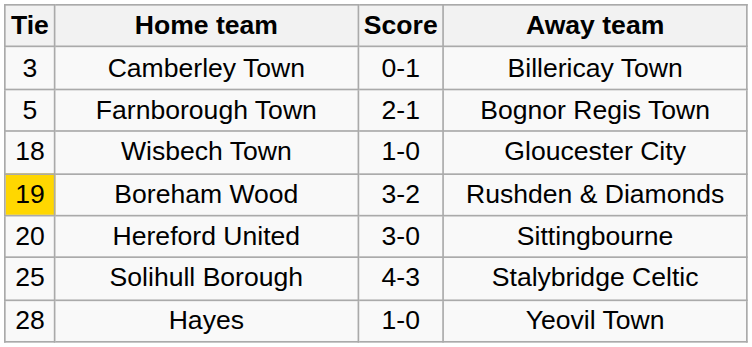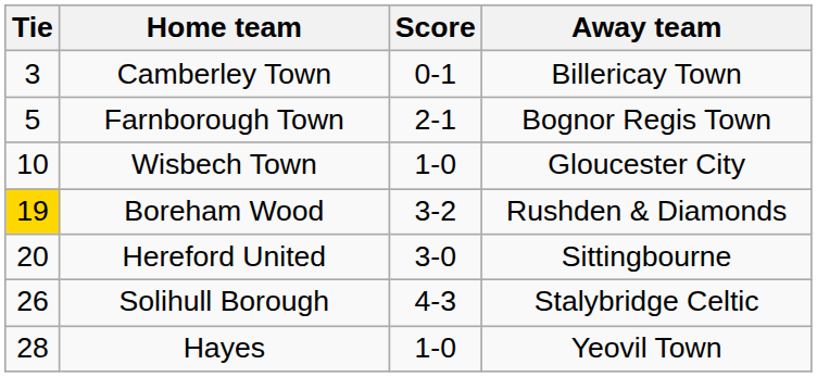Wisbech Town | Tie: 18 -> 10
Solihull Borough | Tie: 25 -> 26
